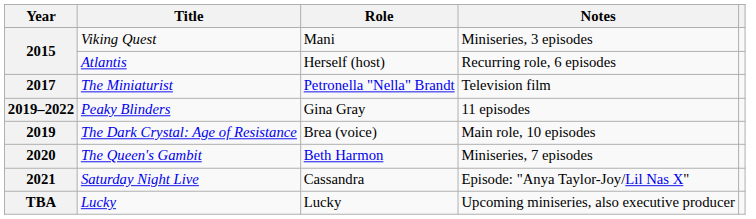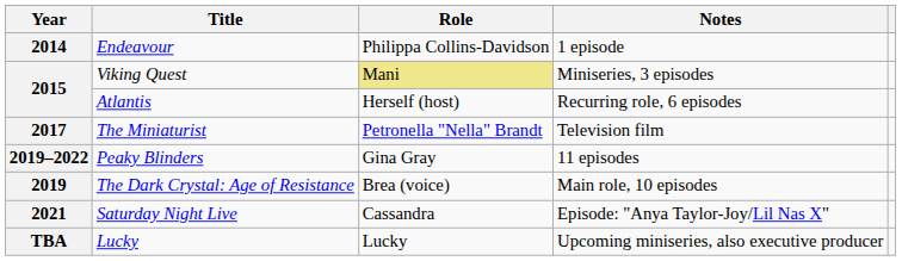+ row: 2014 | Endeavour | Philippa Collins-Davidson | 1 episode
Viking Quest | Role: no background -> khaki background
- row: 2020 | The Queen's Gambit | Beth Harmon | Miniseries, 7 episodes
